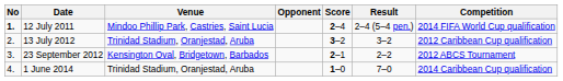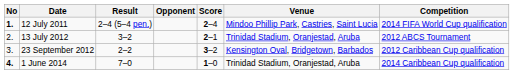columns swapped: Venue <-> Result
13 July 2012 | Score: 3–2 -> 2–1
13 July 2012 | Competition: 2012 Caribbean Cup qualification -> 2012 ABCS Tournament
23 September 2012 | Score: 2–1 -> 3–2
23 September 2012 | Competition: 2012 ABCS Tournament -> 2012 Caribbean Cup qualification
1 June 2014 | No: normal -> bold
